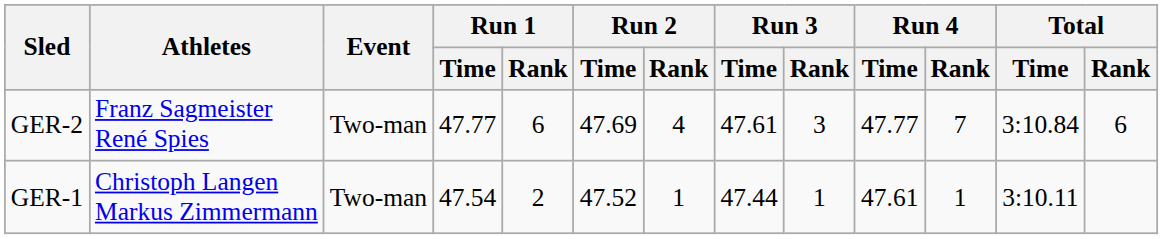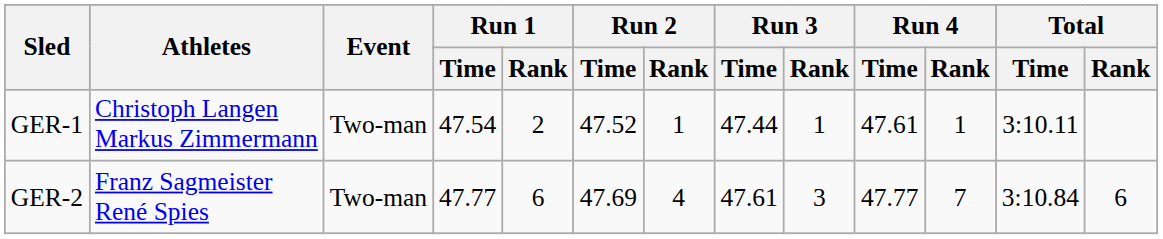rows swapped: GER-1 <-> GER-2
